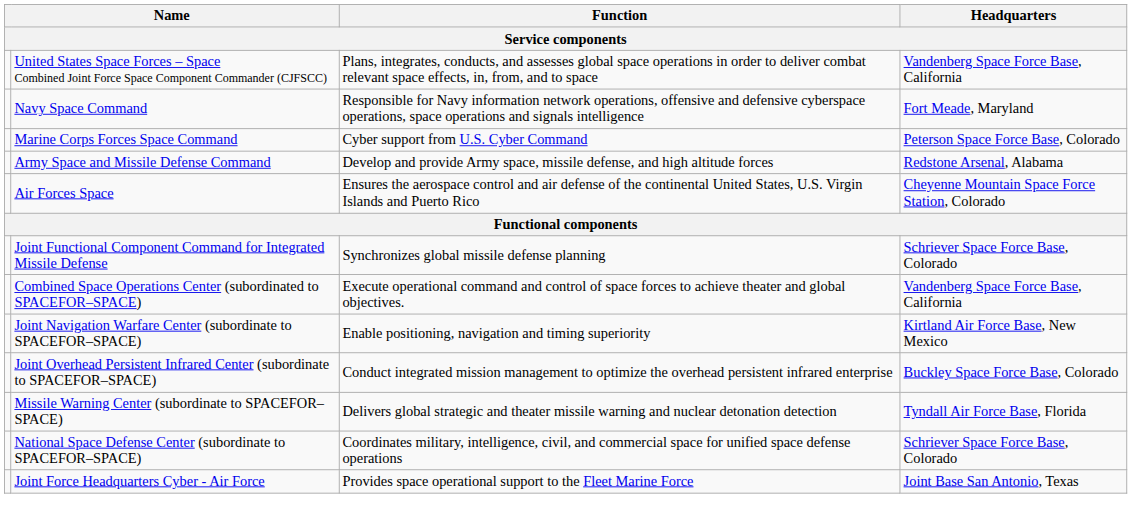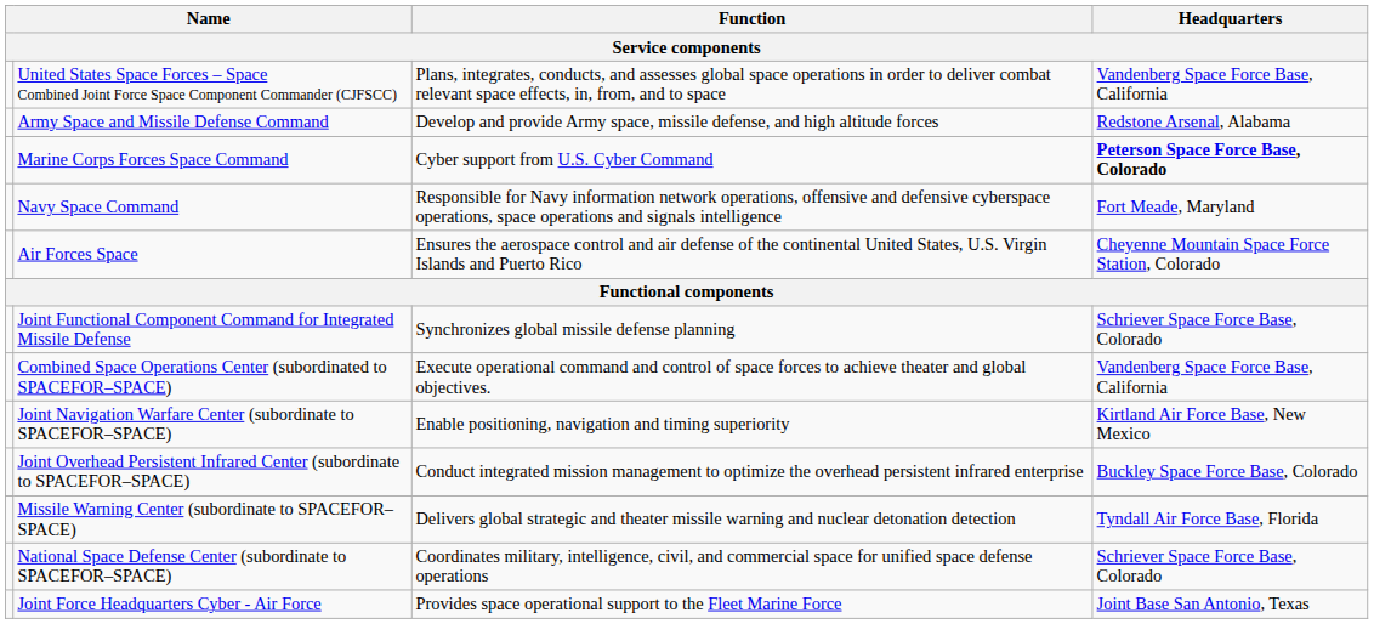rows swapped: Army Space and Missile Defense Command <-> Navy Space Command
Marine Corps Forces Space Command | Headquarters: normal -> bold
